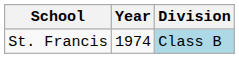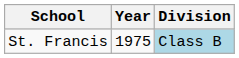St. Francis | Year: 1974 -> 1975
